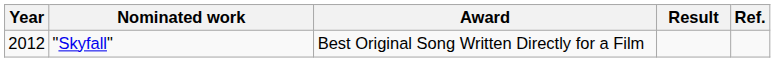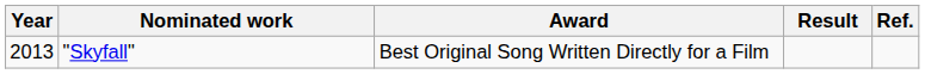"Skyfall" | Year: 2012 -> 2013
